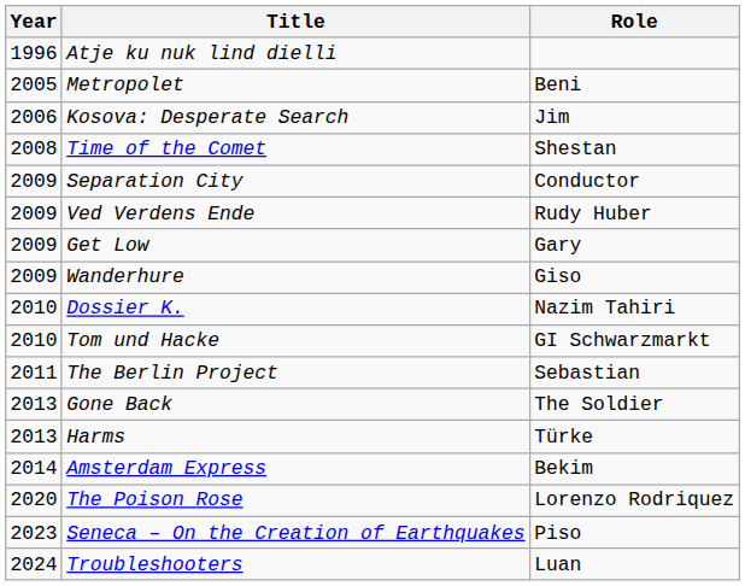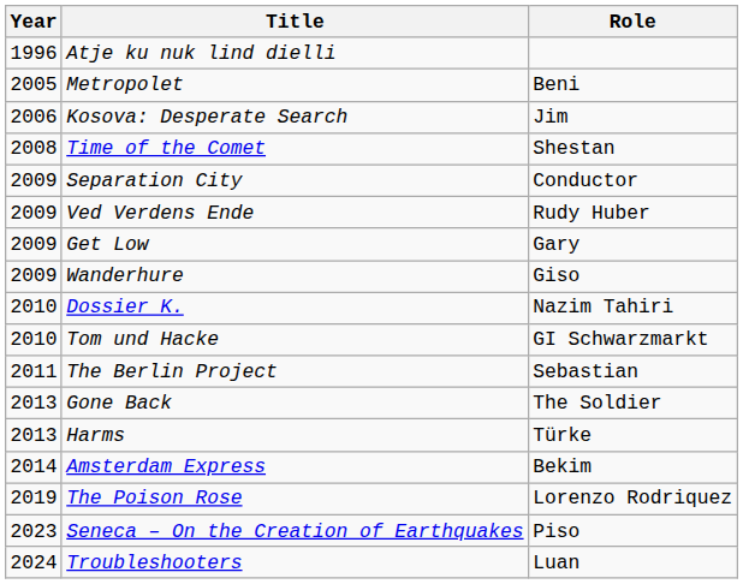The Poison Rose | Year: 2020 -> 2019
